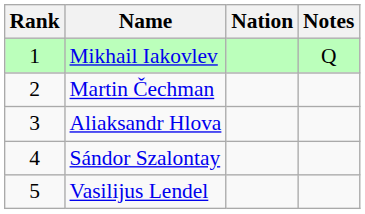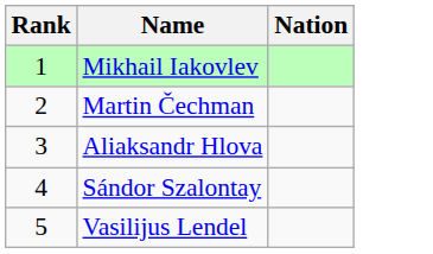- column: Notes | Q
